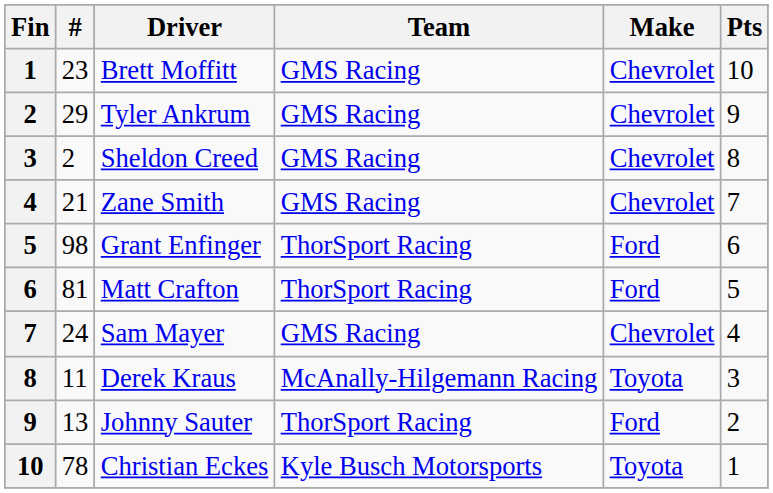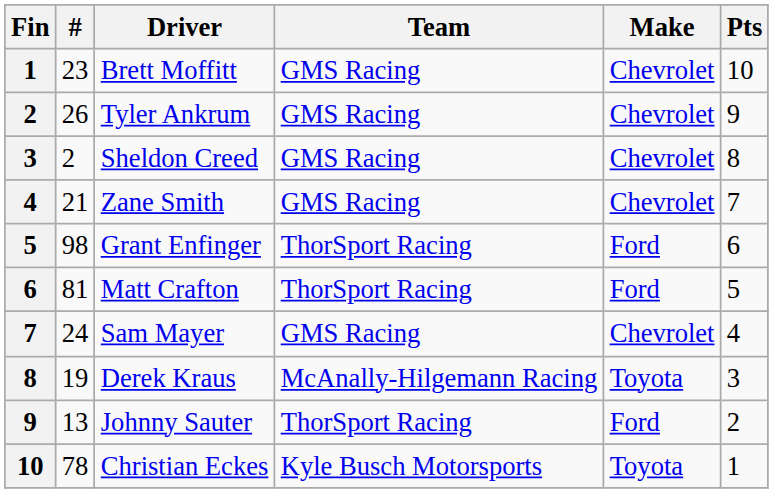Tyler Ankrum | #: 29 -> 26
Derek Kraus | #: 11 -> 19
